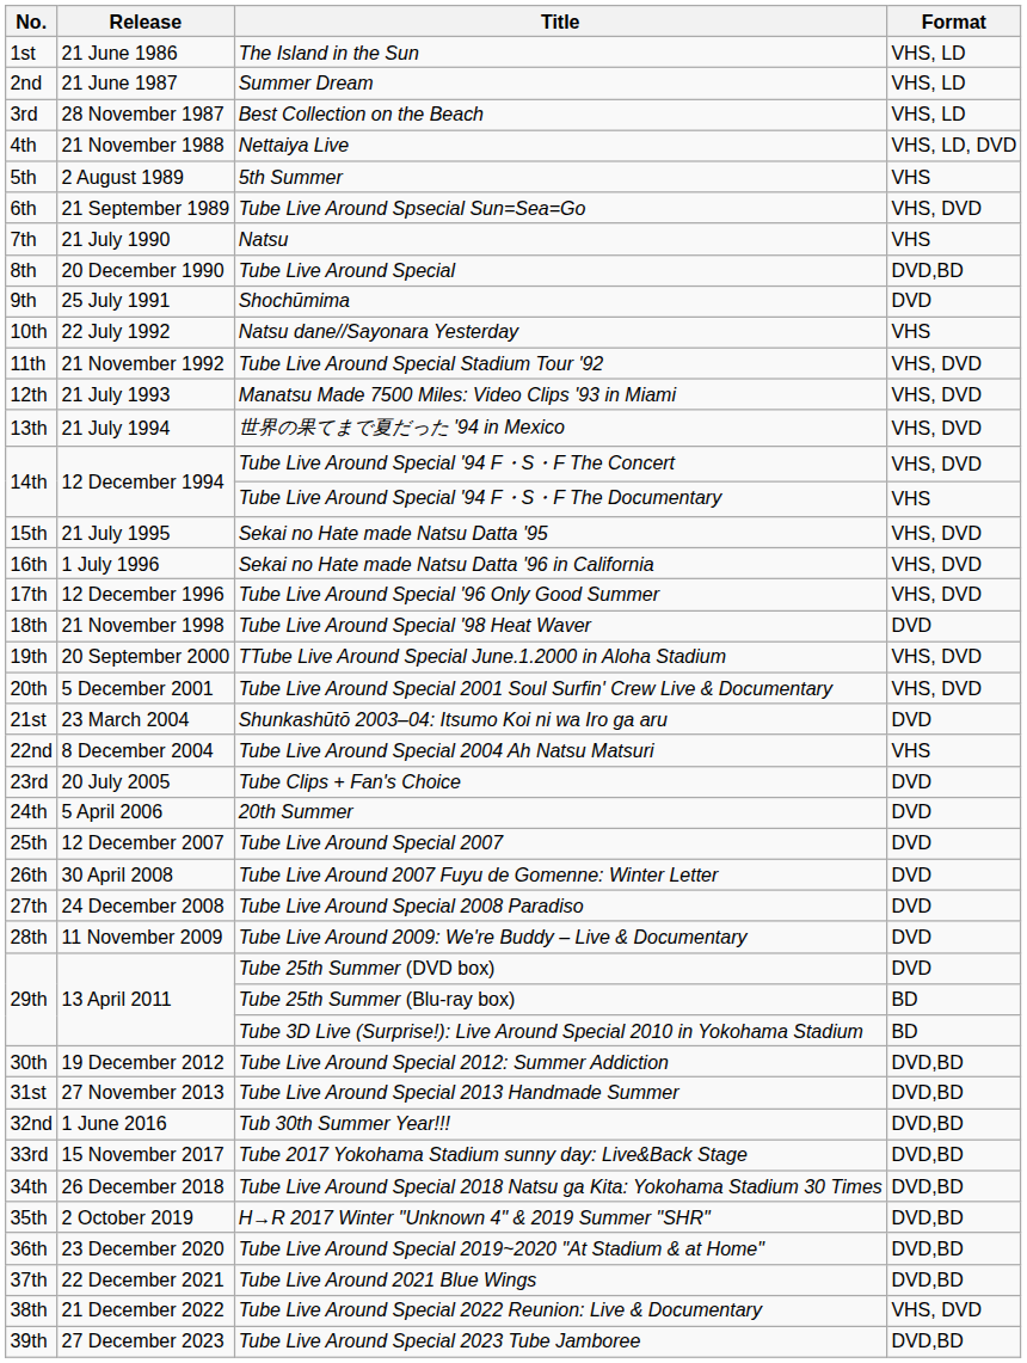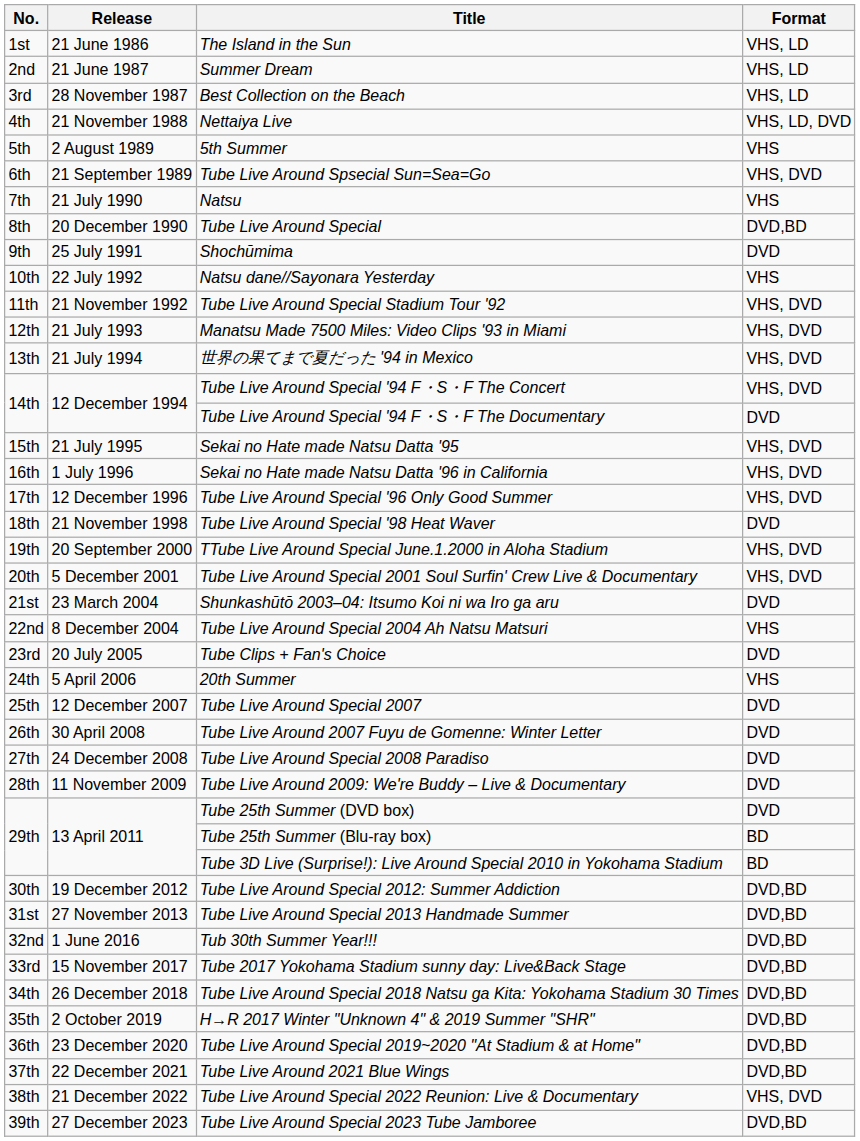Tube Live Around Special '94 F・S・F The Documentary | Format: VHS -> DVD
20th Summer | Format: DVD -> VHS
